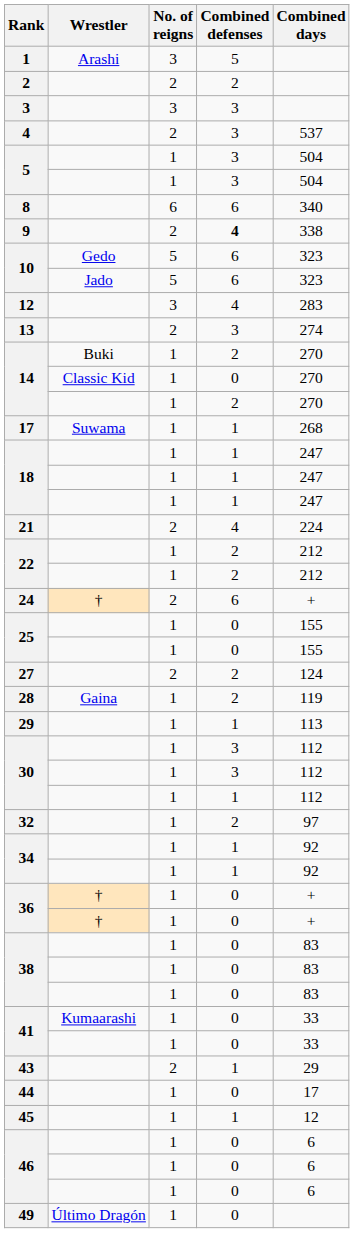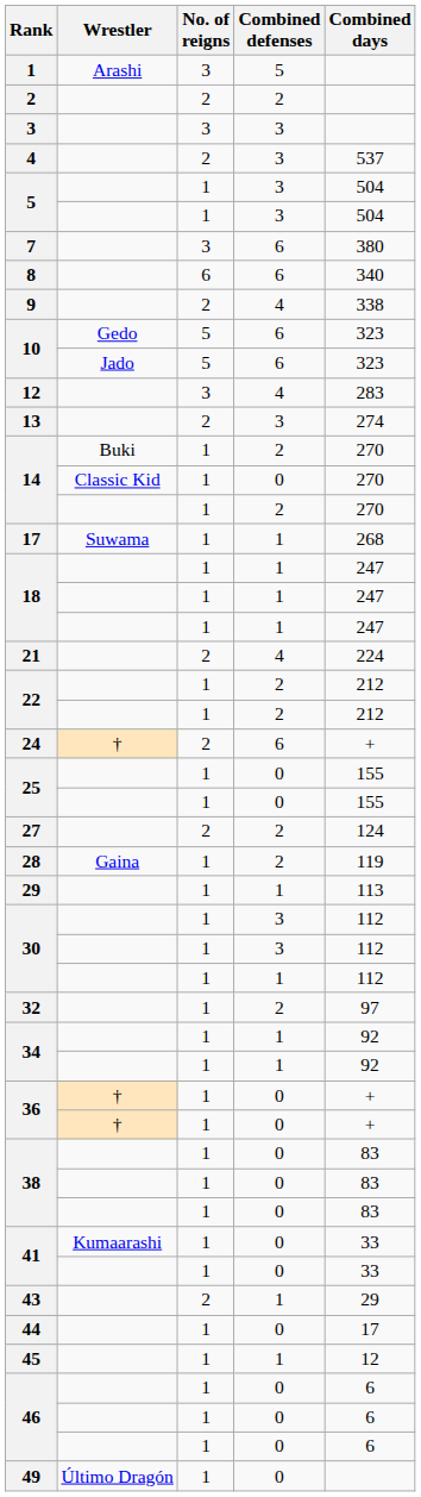+ row: 7 | 3 | 6 | 380
9 | Combined defenses: bold -> normal
